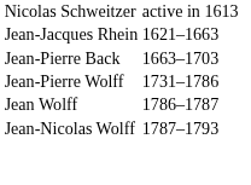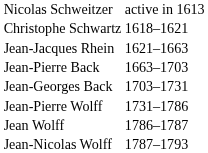+ row: Christophe Schwartz | 1618–1621
+ row: Jean-Georges Back | 1703–1731
